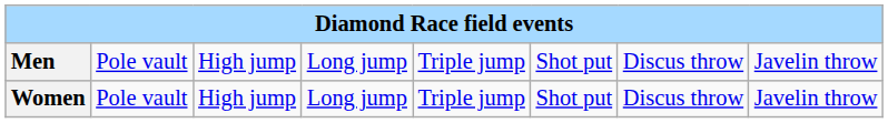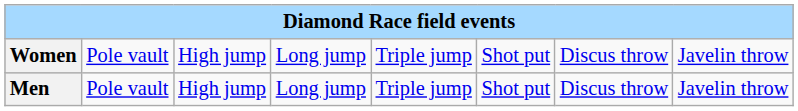rows swapped: Men <-> Women
